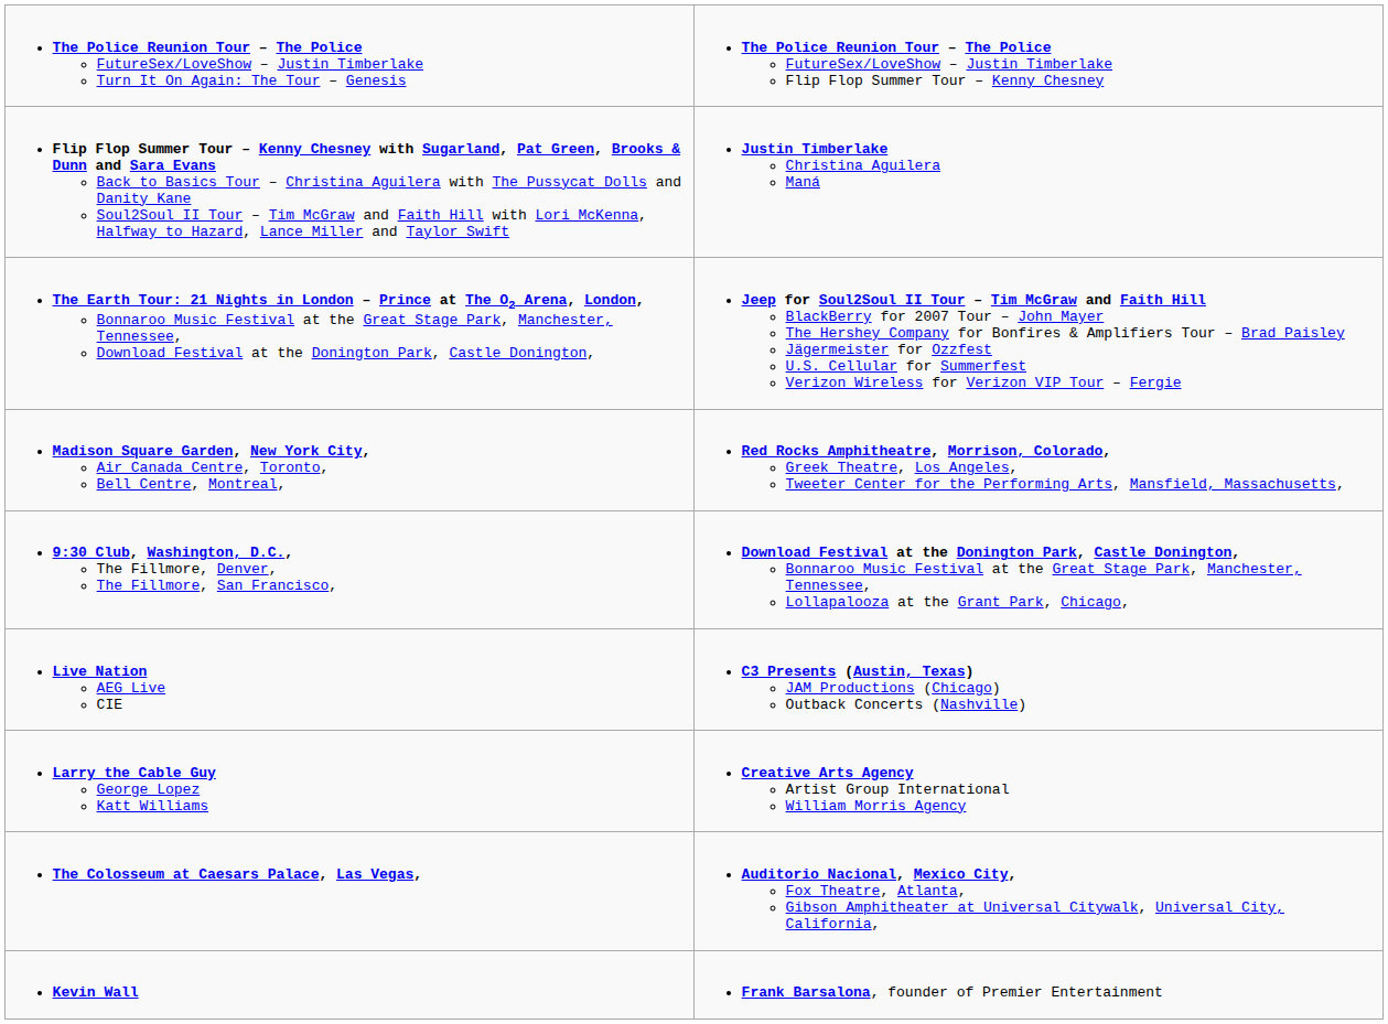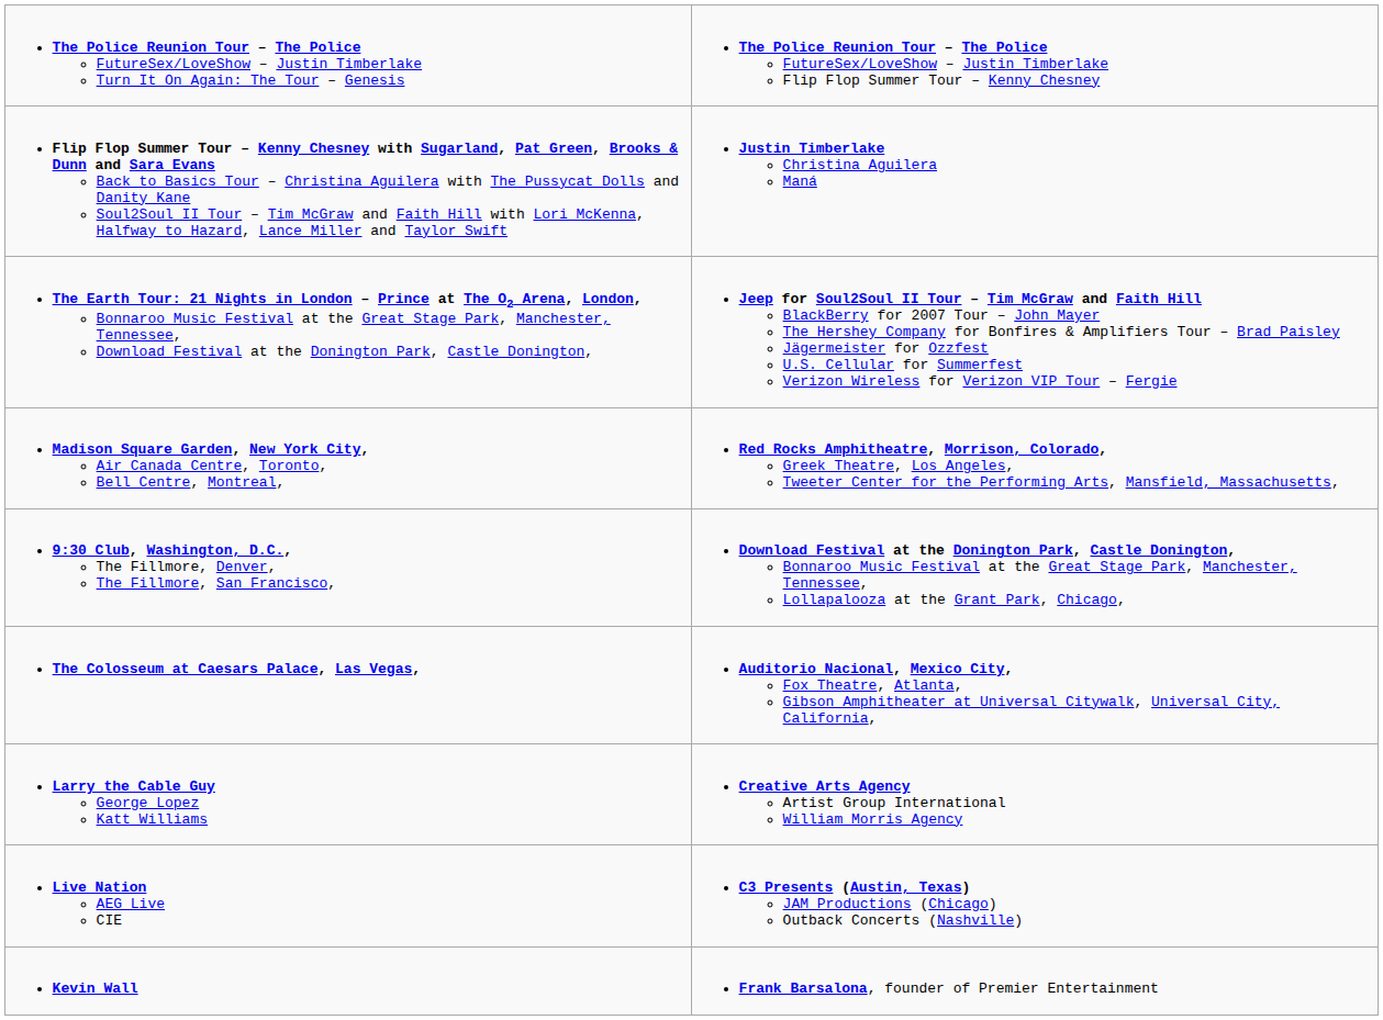rows swapped: The Colosseum at Caesars Palace, Las Vegas, <-> Live Nation AEG Live CIE
